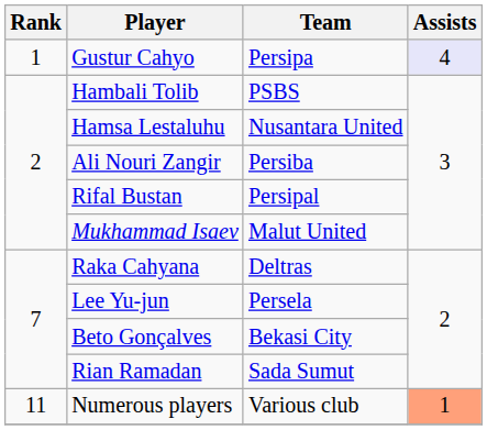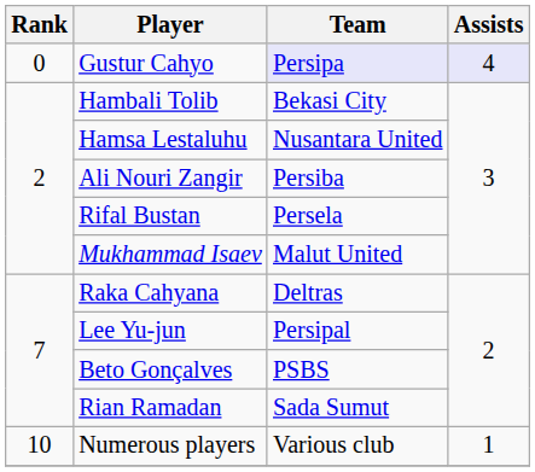Gustur Cahyo | Rank: 1 -> 0
Gustur Cahyo | Team: no background -> lavender background
Hambali Tolib | Team: PSBS -> Bekasi City
Rifal Bustan | Team: Persipal -> Persela
Lee Yu-jun | Team: Persela -> Persipal
Beto Gonçalves | Team: Bekasi City -> PSBS
Numerous players | Rank: 11 -> 10
Numerous players | Assists: lightsalmon background -> no background
